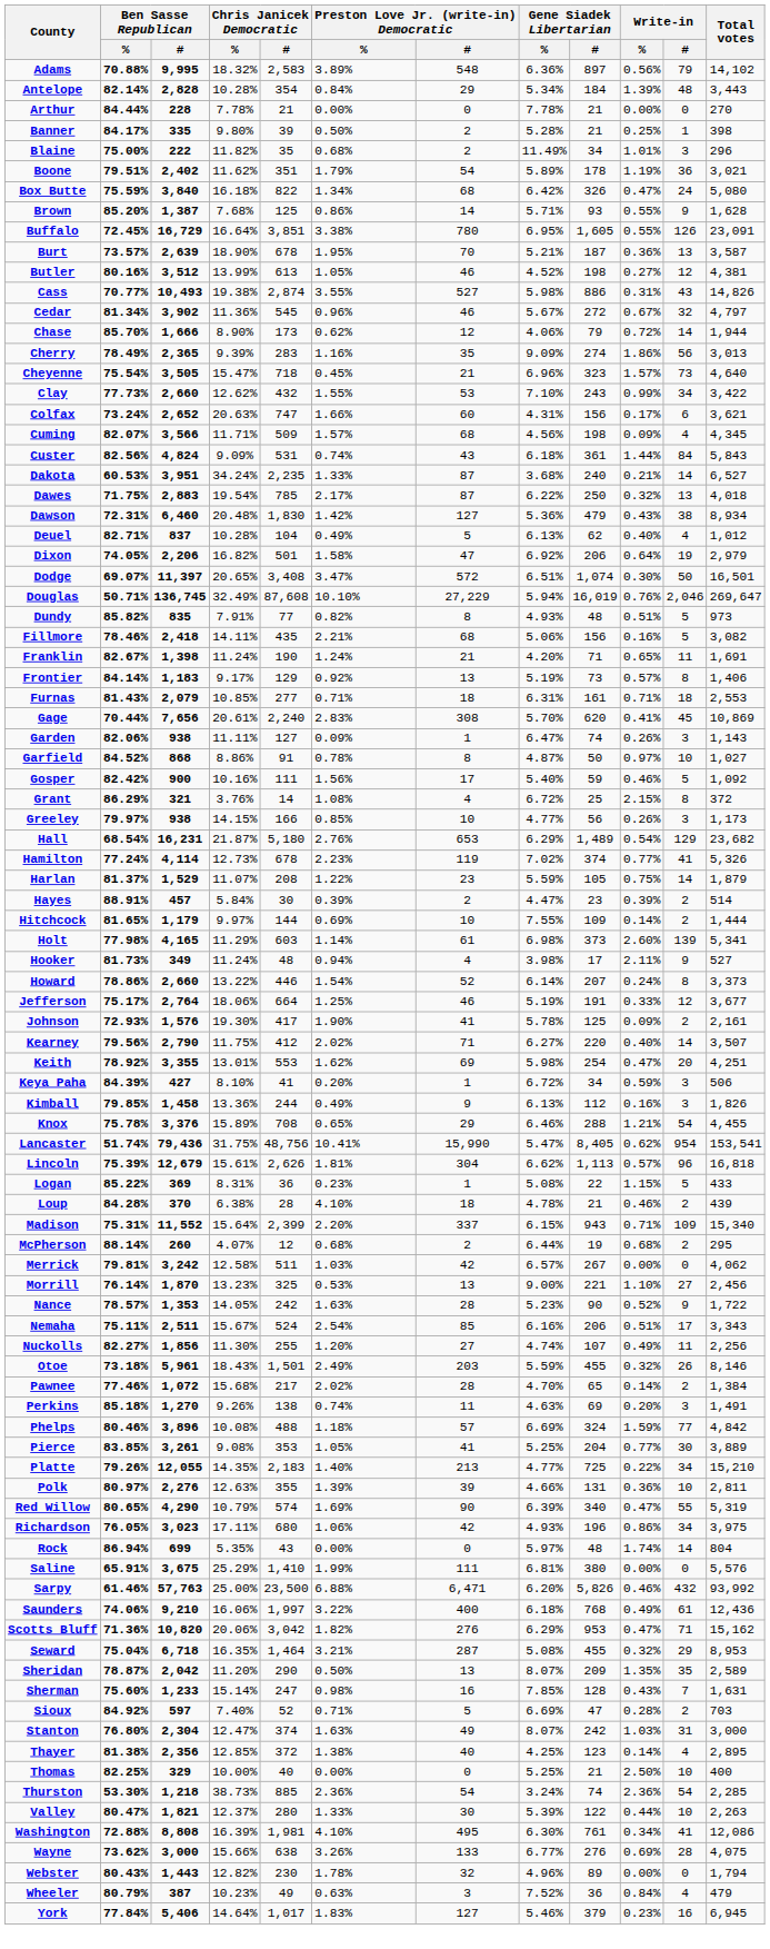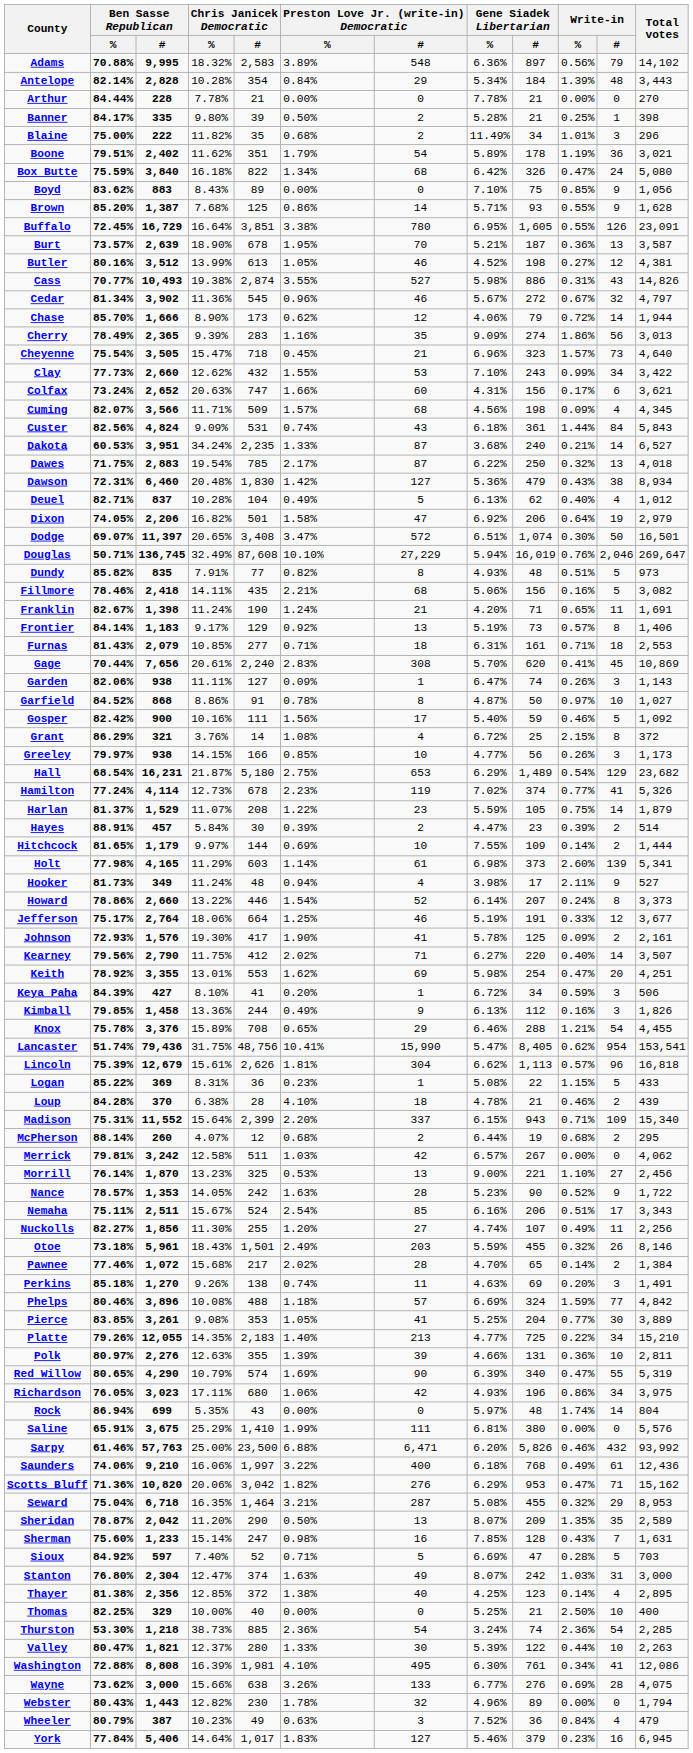+ row: Boyd | 83.62% | 883 | 8.43% | 89 | 0.00% | 0 | 7.10% | 75 | 0.85% | 9 | 1,056
Hall | Preston Love Jr. (write-in) Democratic / %: 2.76% -> 2.75%
Sioux | Write-in / #: 2 -> 5
